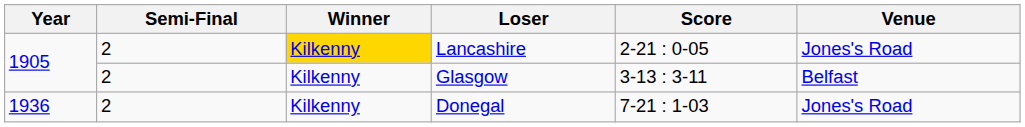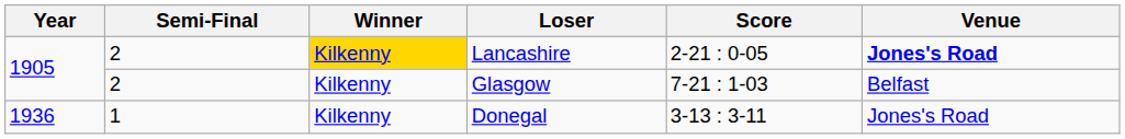Lancashire | Venue: normal -> bold
Glasgow | Score: 3-13 : 3-11 -> 7-21 : 1-03
Donegal | Semi-Final: 2 -> 1
Donegal | Score: 7-21 : 1-03 -> 3-13 : 3-11
